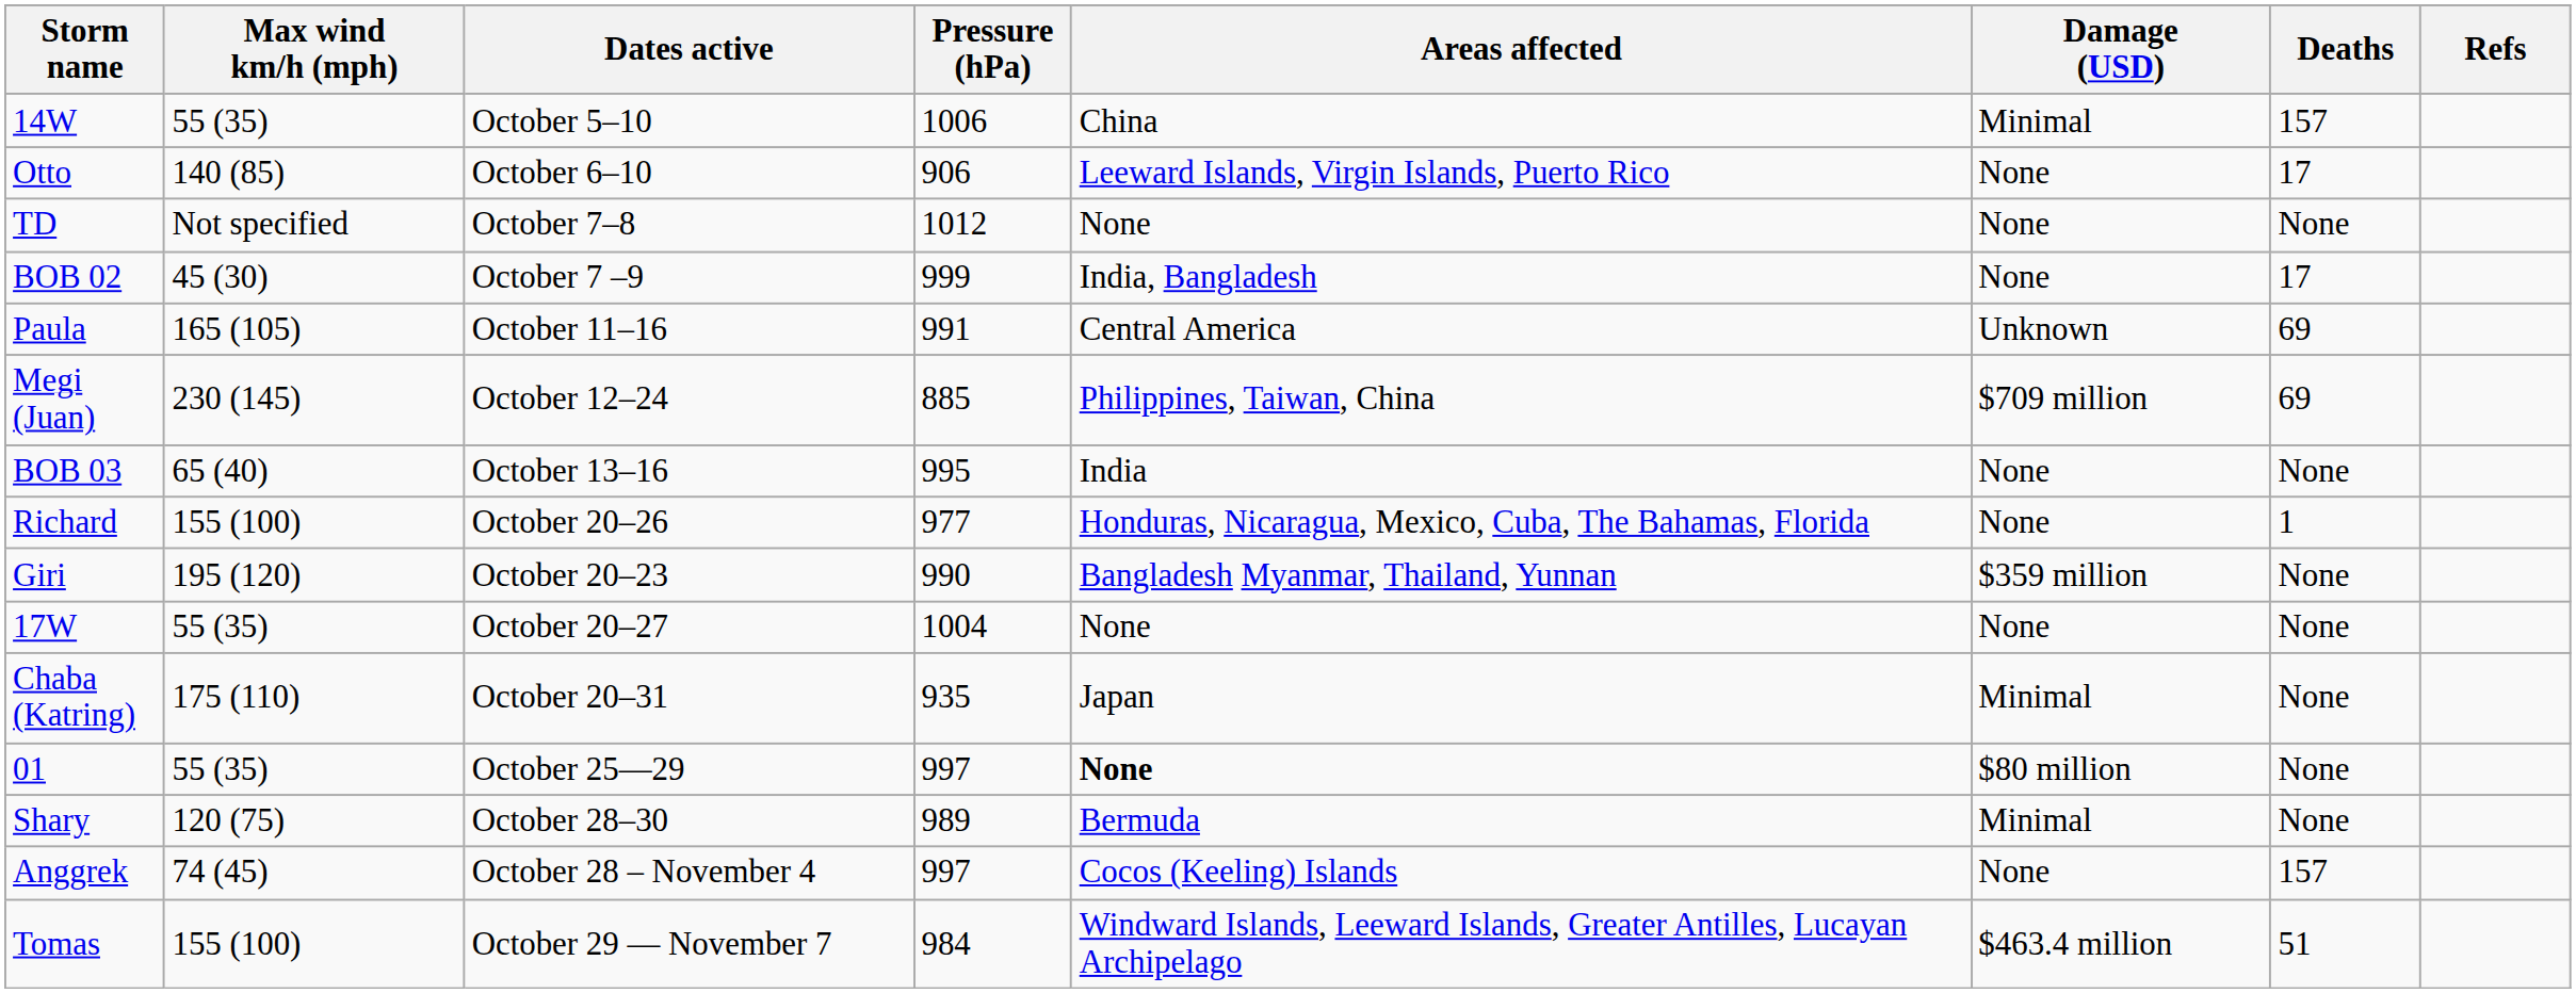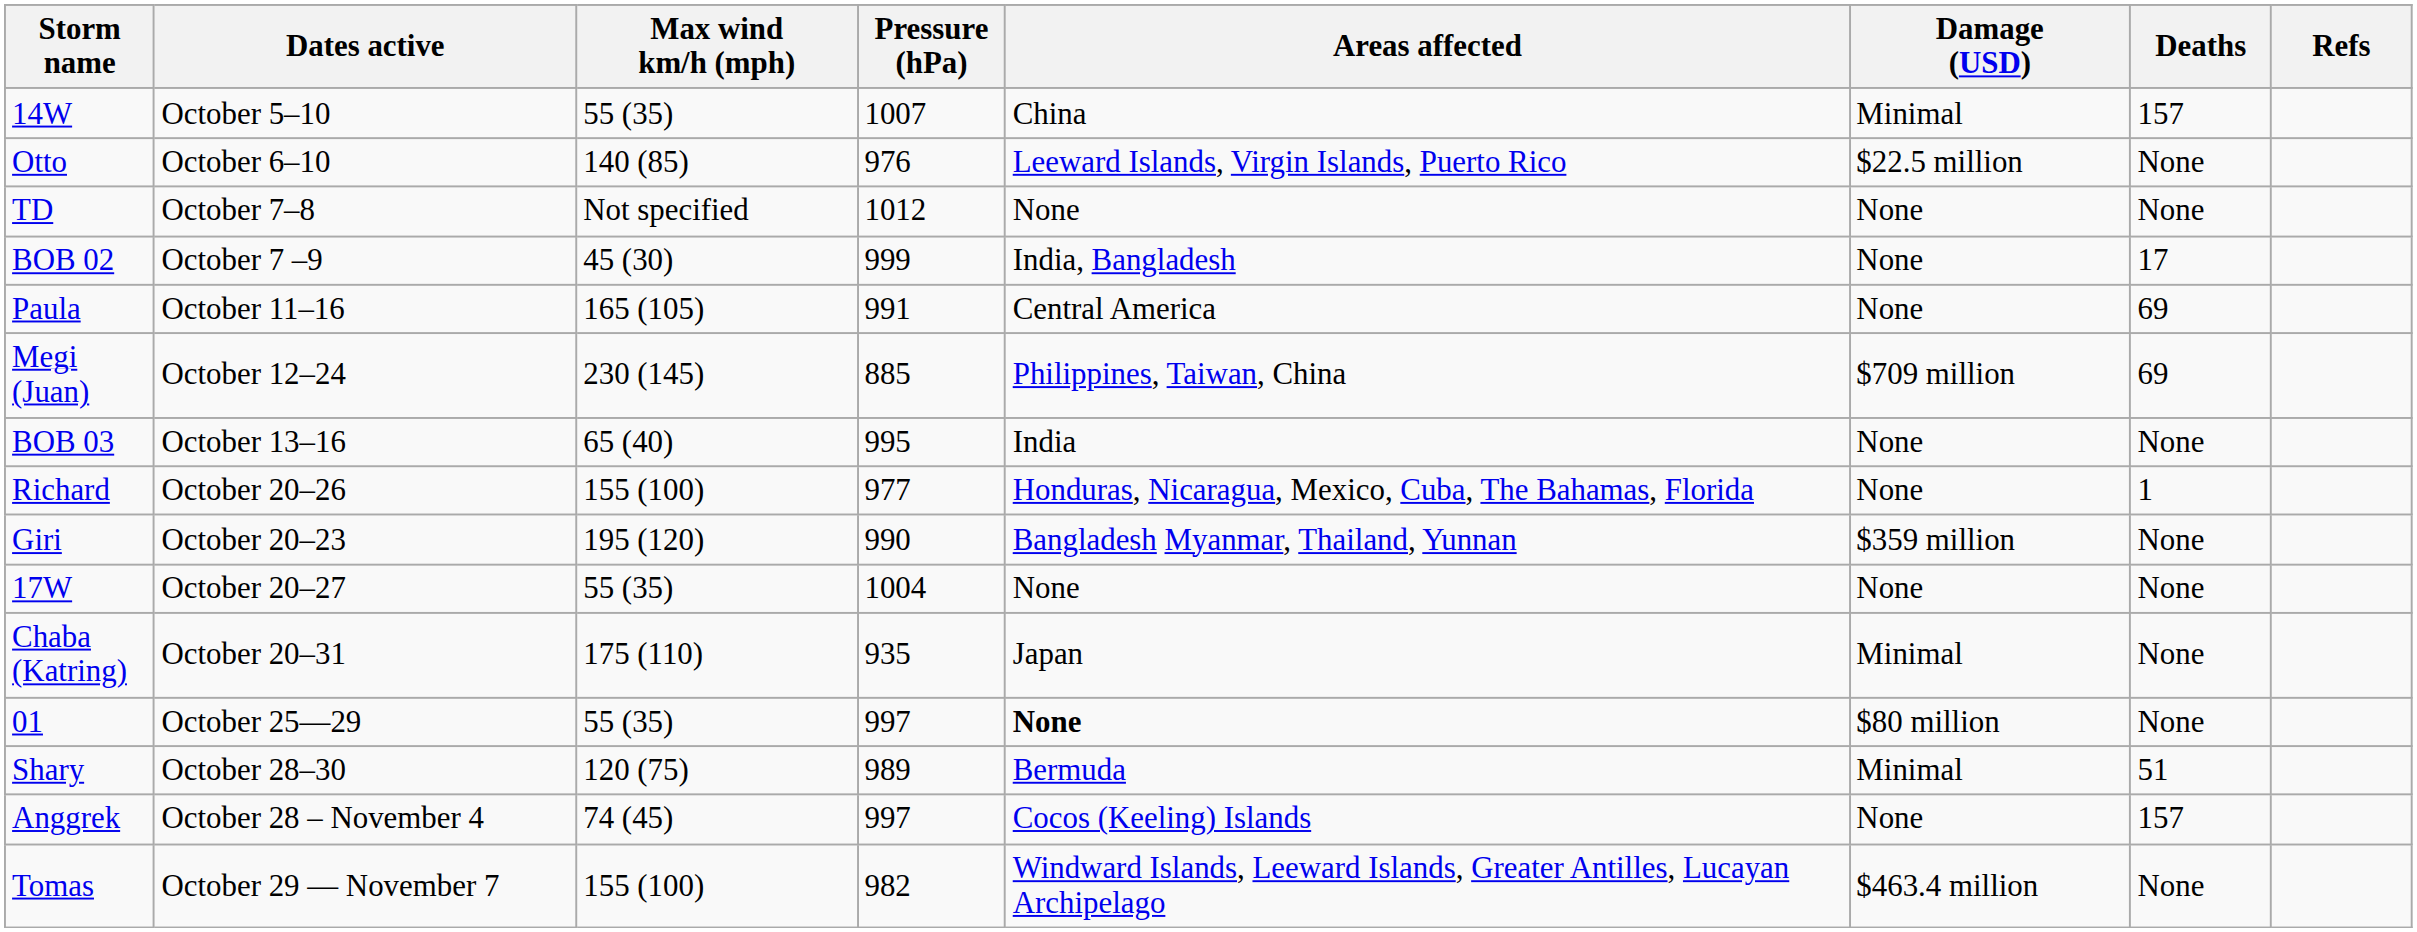columns swapped: Dates active <-> Max wind km/h (mph)
14W | Pressure (hPa): 1006 -> 1007
Otto | Pressure (hPa): 906 -> 976
Otto | Damage (USD): None -> $22.5 million
Otto | Deaths: 17 -> None
Paula | Damage (USD): Unknown -> None
Shary | Deaths: None -> 51
Tomas | Pressure (hPa): 984 -> 982
Tomas | Deaths: 51 -> None
